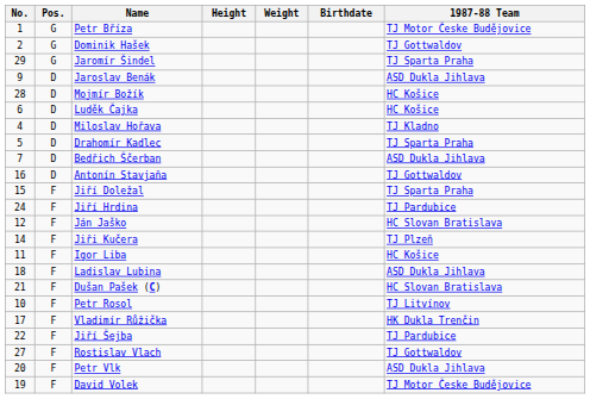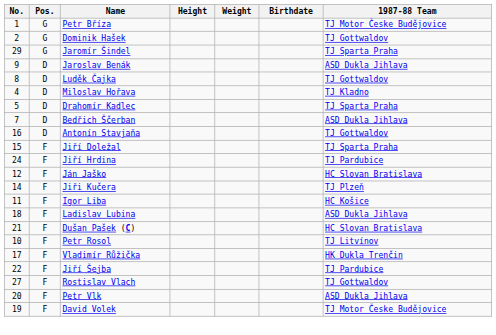- row: 28 | D | Mojmír Božík | HC Košice
Luděk Čajka | No.: 6 -> 8
Luděk Čajka | 1987-88 Team: HC Košice -> TJ Gottwaldov
